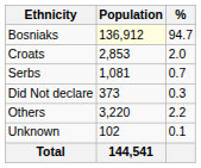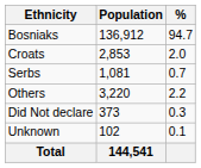Bosniaks | Population: lightyellow background -> no background
rows swapped: Did Not declare <-> Others
